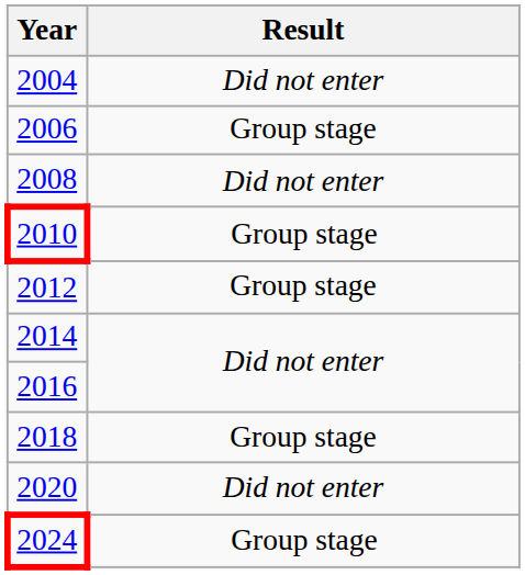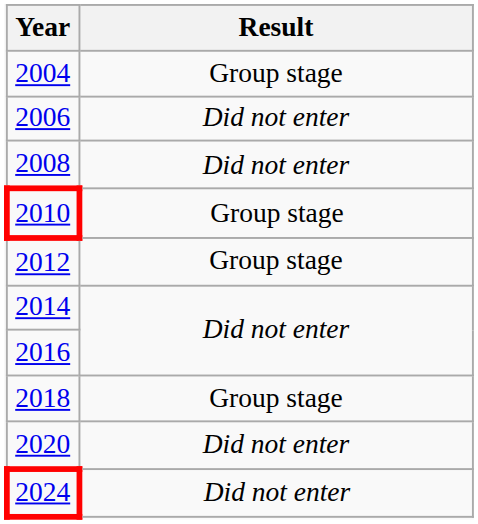2004 | Result: Did not enter -> Group stage
2006 | Result: Group stage -> Did not enter
2024 | Result: Group stage -> Did not enter
